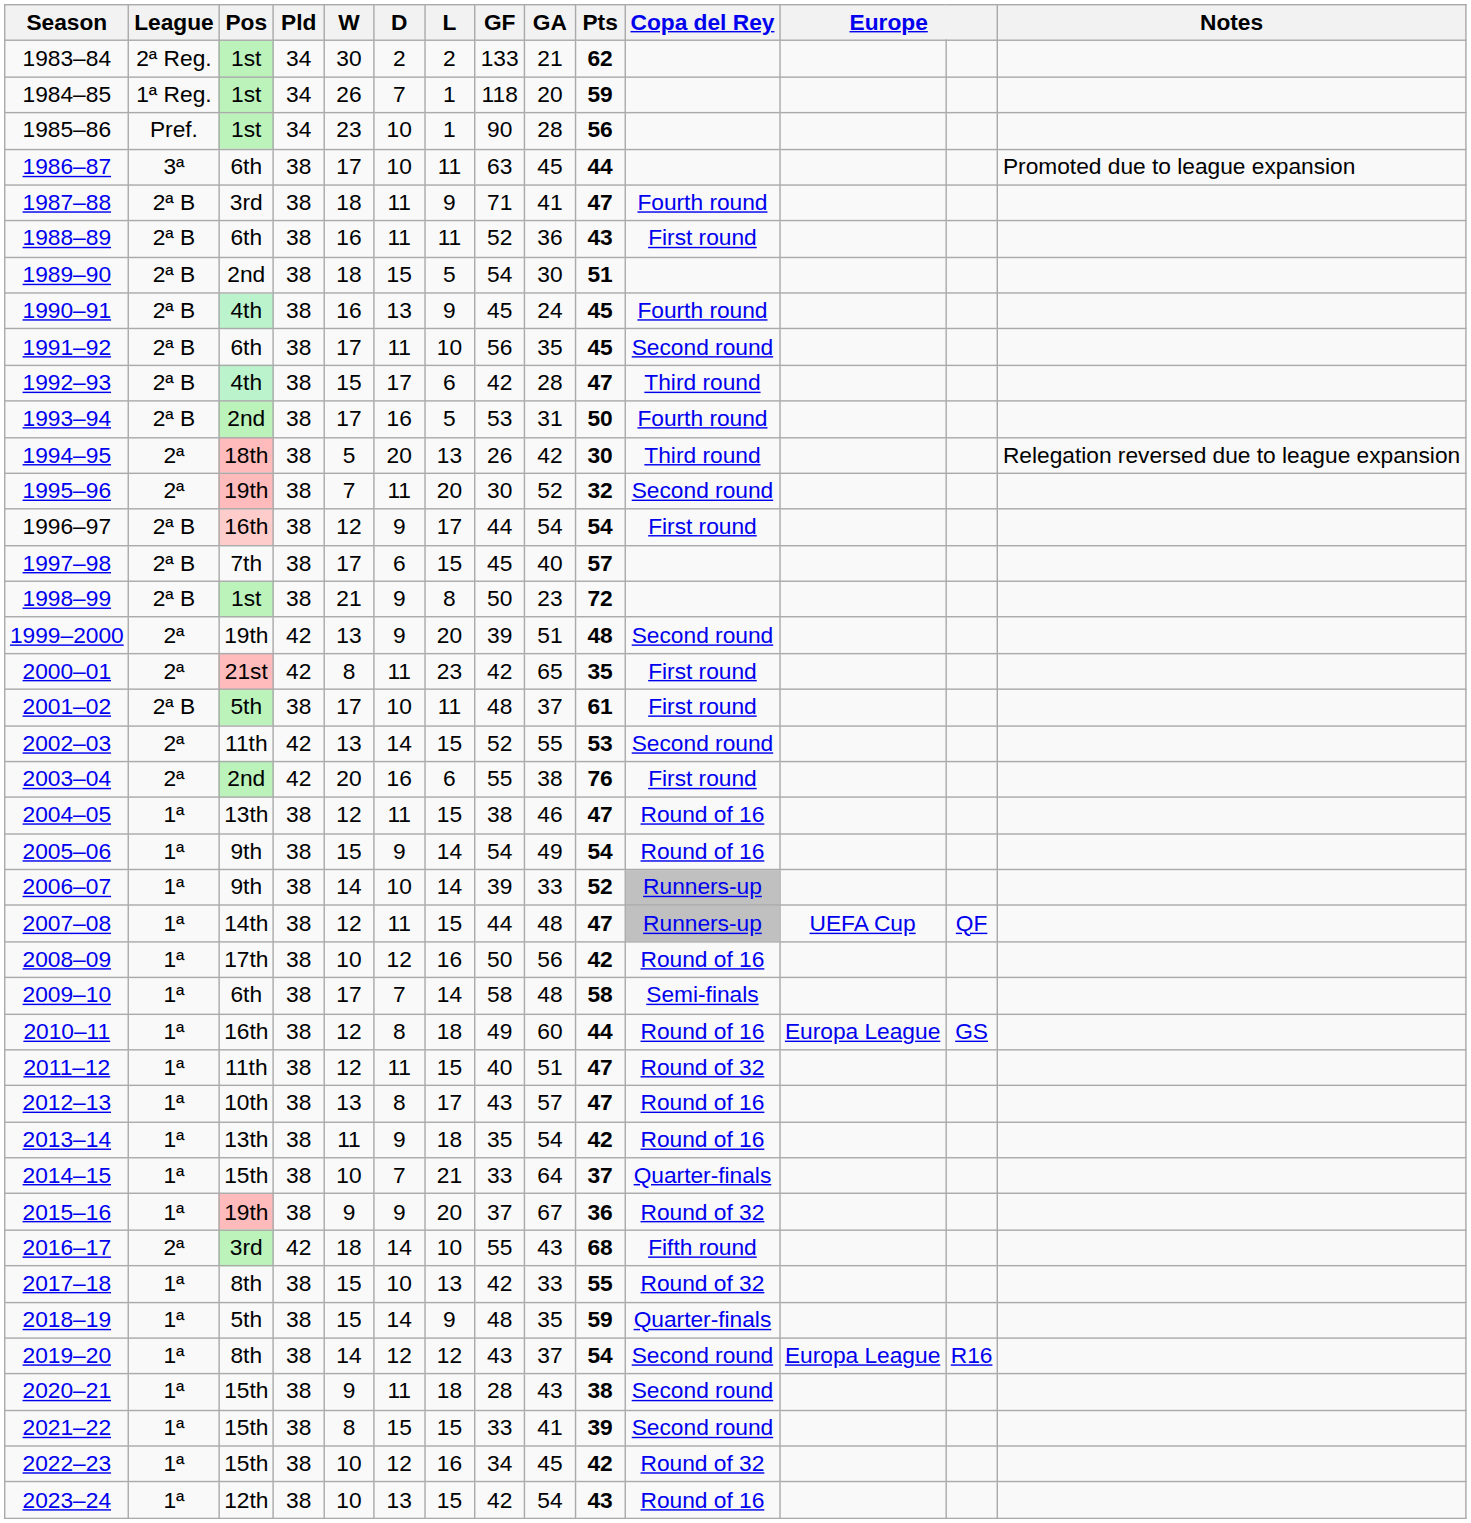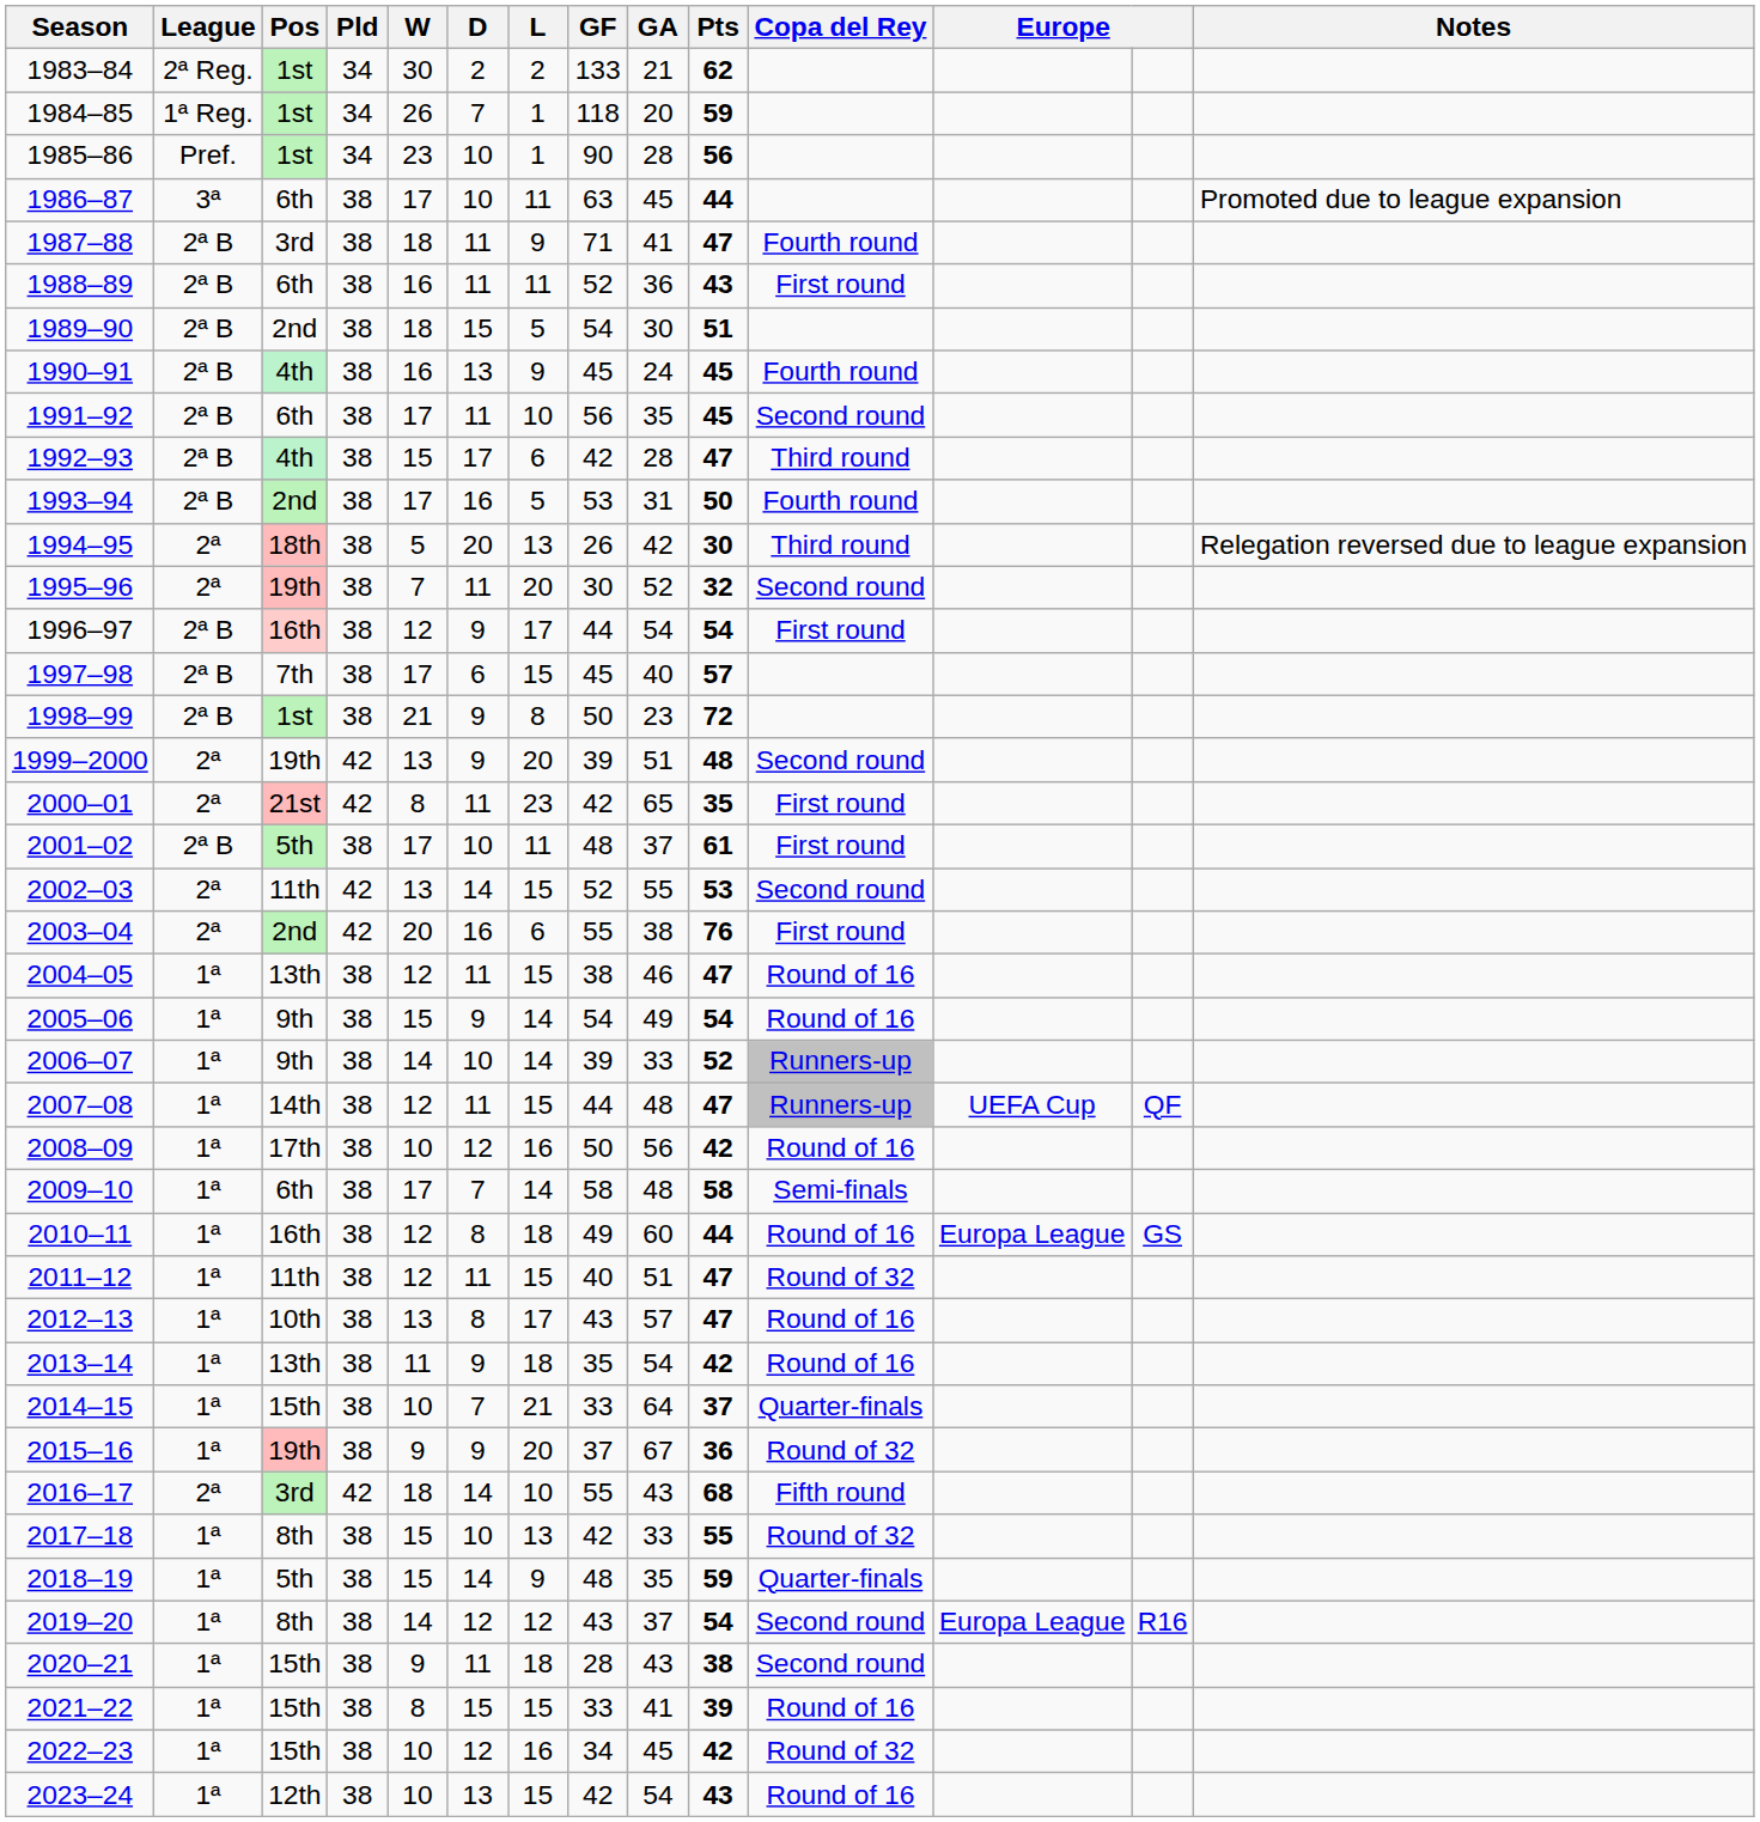2021–22 | Copa del Rey: Second round -> Round of 16
